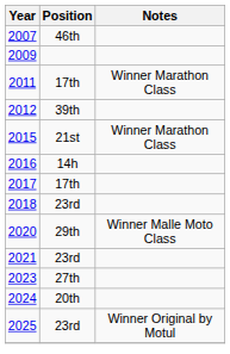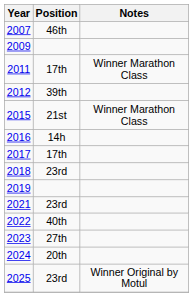+ row: 2019
- row: 2020 | 29th | Winner Malle Moto Class
+ row: 2022 | 40th
